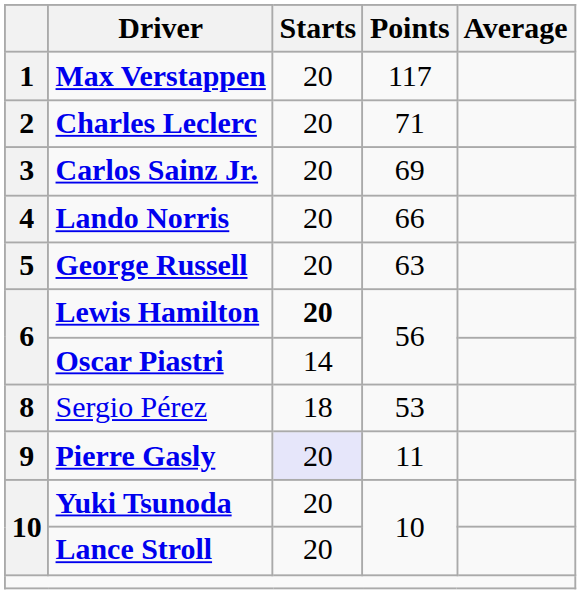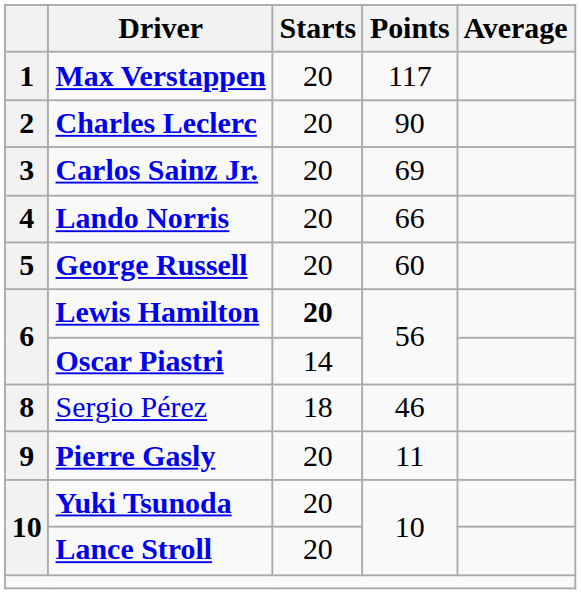Charles Leclerc | Points: 71 -> 90
George Russell | Points: 63 -> 60
Sergio Pérez | Points: 53 -> 46
Pierre Gasly | Starts: lavender background -> no background
